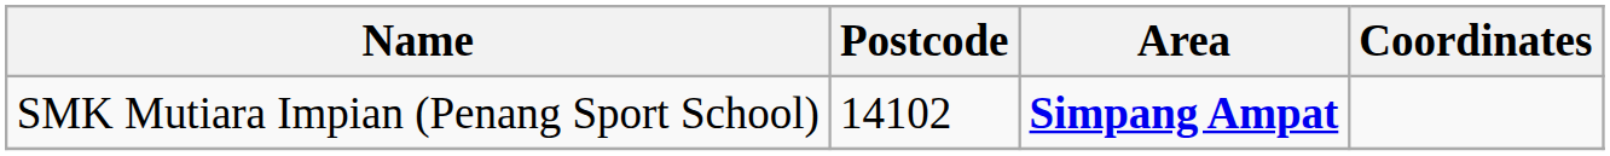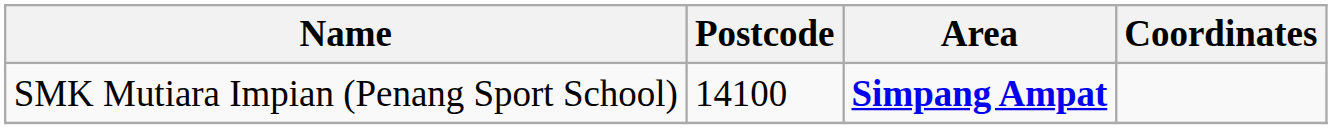SMK Mutiara Impian (Penang Sport School) | Postcode: 14102 -> 14100
